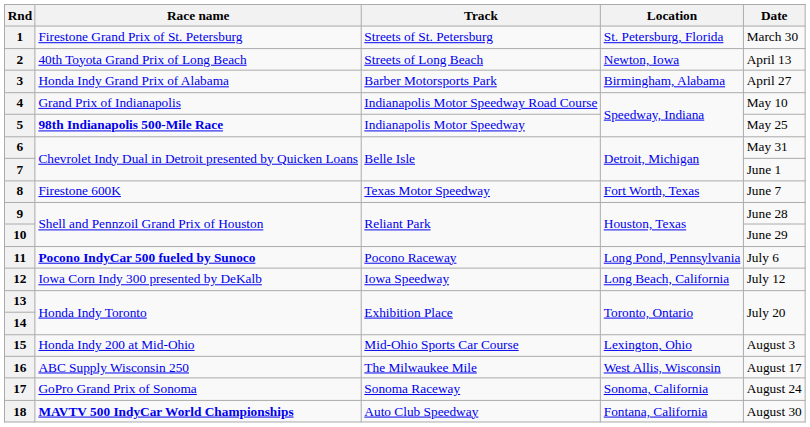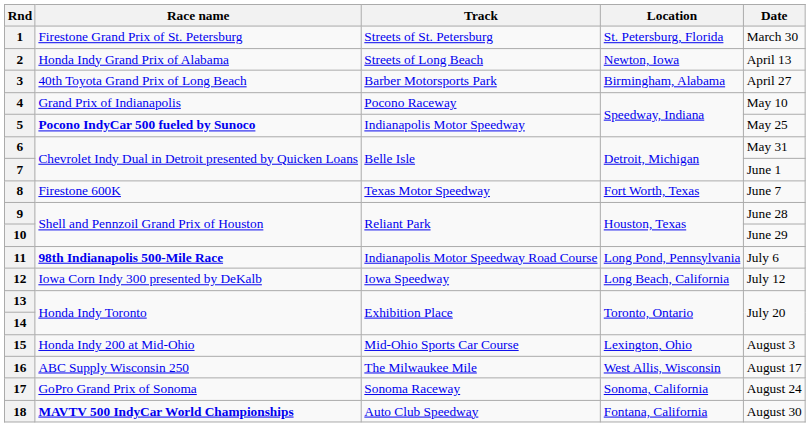2 | Race name: 40th Toyota Grand Prix of Long Beach -> Honda Indy Grand Prix of Alabama
3 | Race name: Honda Indy Grand Prix of Alabama -> 40th Toyota Grand Prix of Long Beach
4 | Track: Indianapolis Motor Speedway Road Course -> Pocono Raceway
5 | Race name: 98th Indianapolis 500-Mile Race -> Pocono IndyCar 500 fueled by Sunoco
11 | Race name: Pocono IndyCar 500 fueled by Sunoco -> 98th Indianapolis 500-Mile Race
11 | Track: Pocono Raceway -> Indianapolis Motor Speedway Road Course
